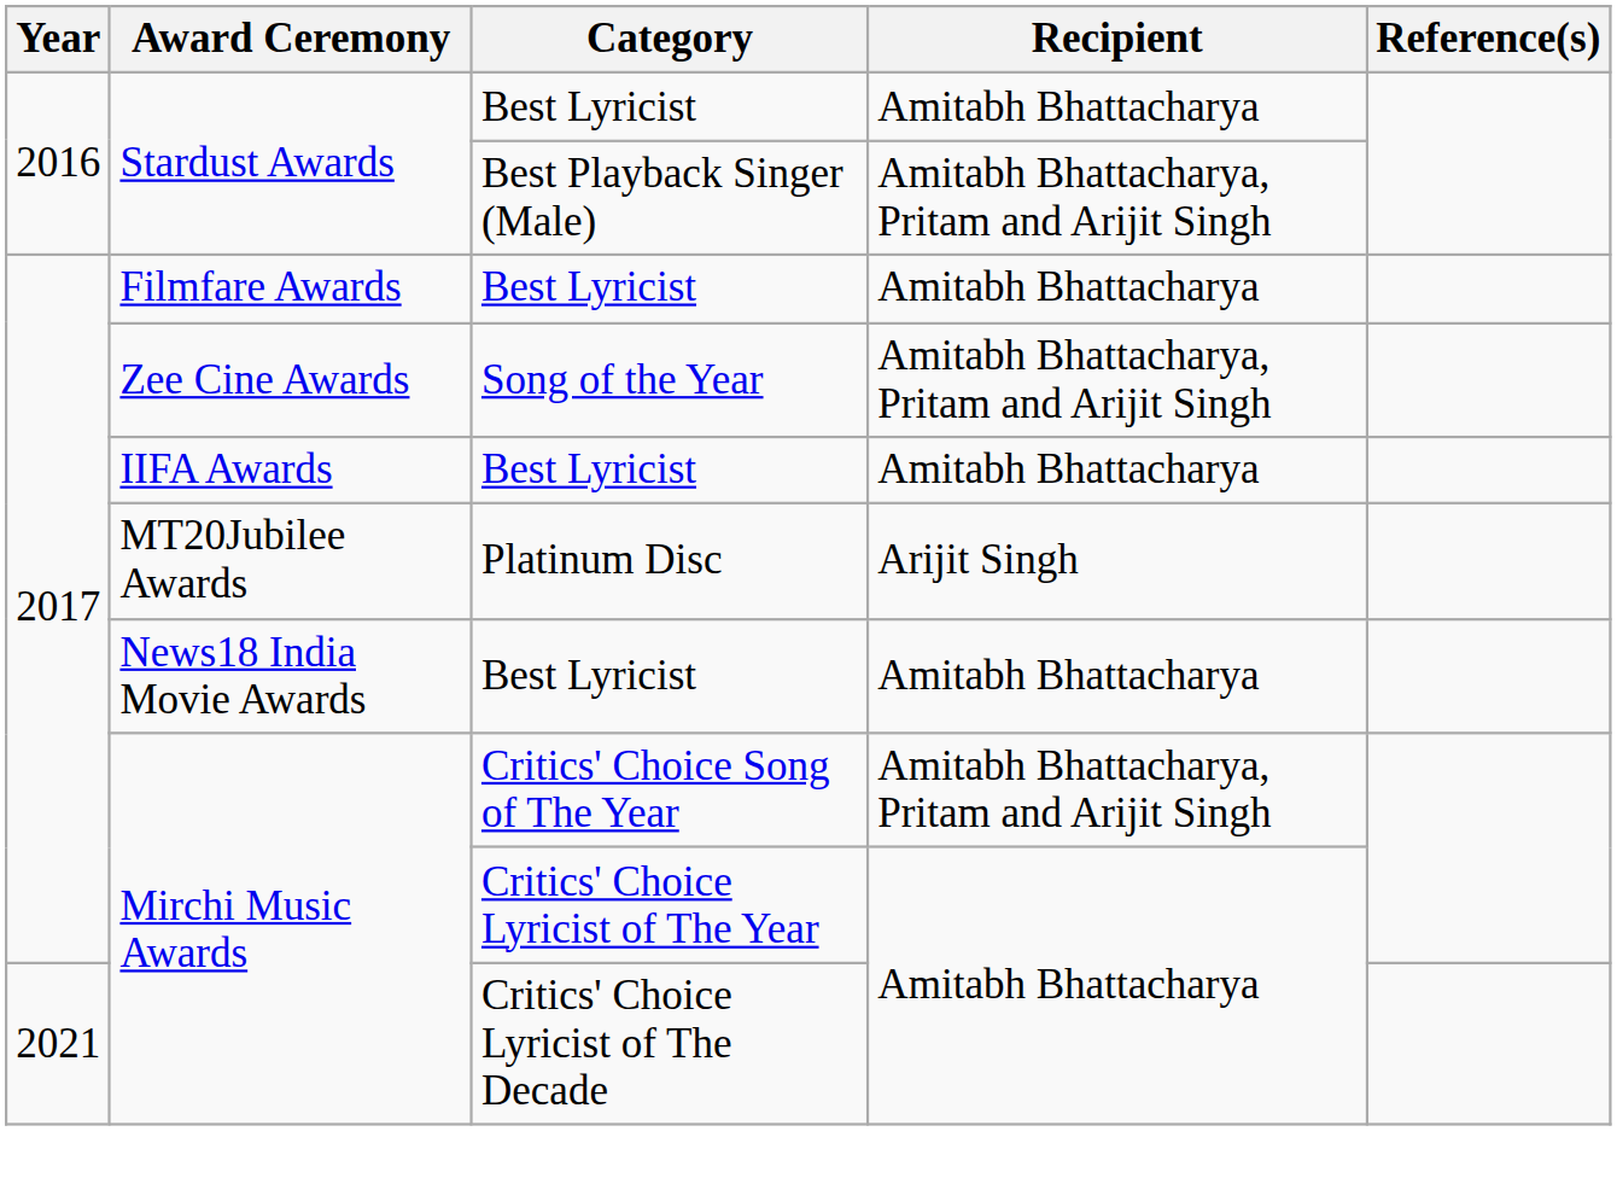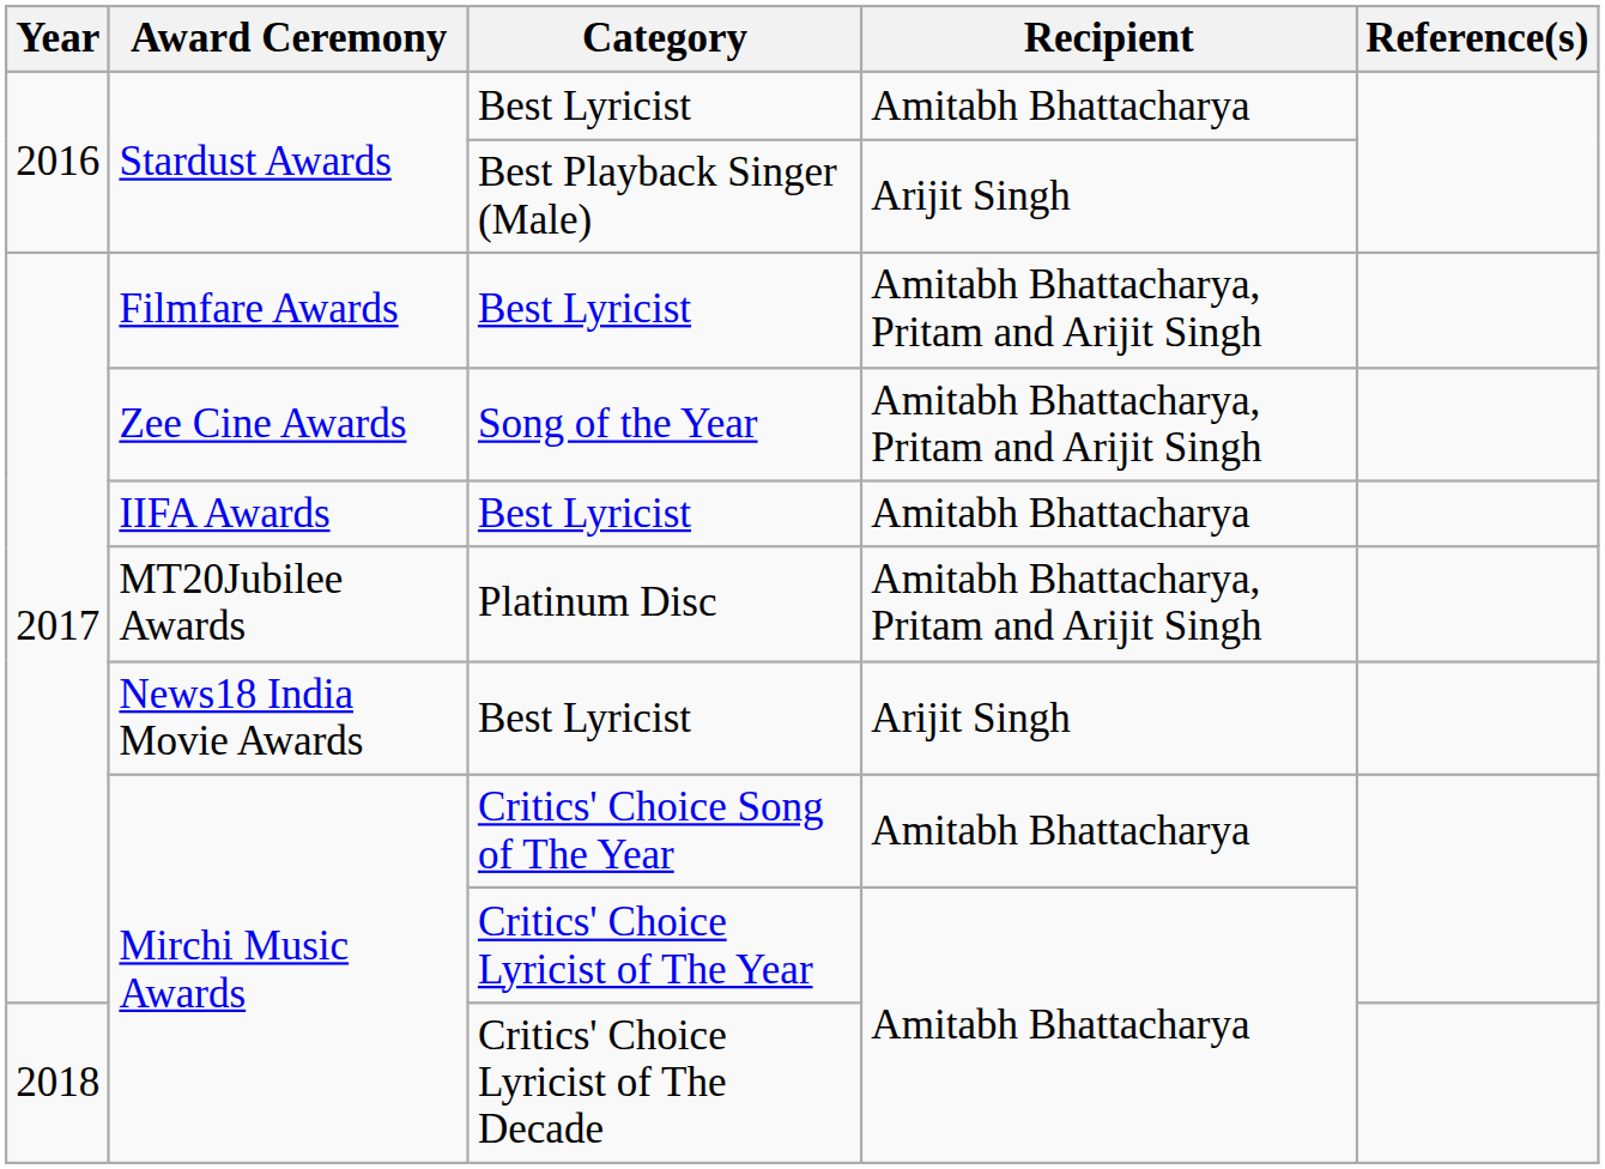Stardust Awards / Best Playback Singer (Male) | Recipient: Amitabh Bhattacharya, Pritam and Arijit Singh -> Arijit Singh
Filmfare Awards | Recipient: Amitabh Bhattacharya -> Amitabh Bhattacharya, Pritam and Arijit Singh
MT20Jubilee Awards | Recipient: Arijit Singh -> Amitabh Bhattacharya, Pritam and Arijit Singh
News18 India Movie Awards | Recipient: Amitabh Bhattacharya -> Arijit Singh
Mirchi Music Awards / Critics' Choice Song of The Year | Recipient: Amitabh Bhattacharya, Pritam and Arijit Singh -> Amitabh Bhattacharya
Mirchi Music Awards / Critics' Choice Lyricist of The Decade | Year: 2021 -> 2018
